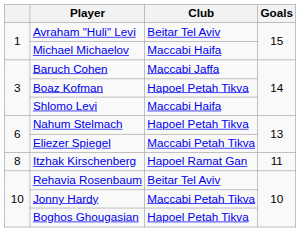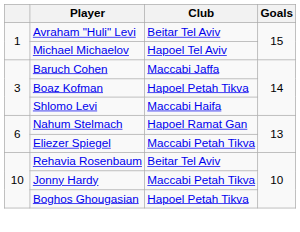Michael Michaelov | Club: Maccabi Haifa -> Hapoel Tel Aviv
Nahum Stelmach | Club: Hapoel Petah Tikva -> Hapoel Ramat Gan
- row: 8 | Itzhak Kirschenberg | Hapoel Ramat Gan | 11
